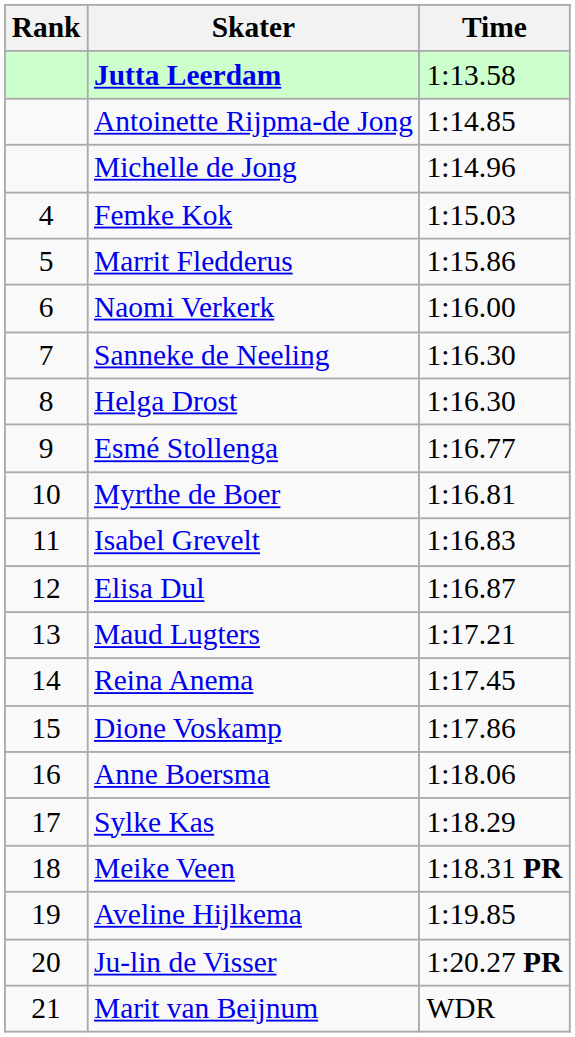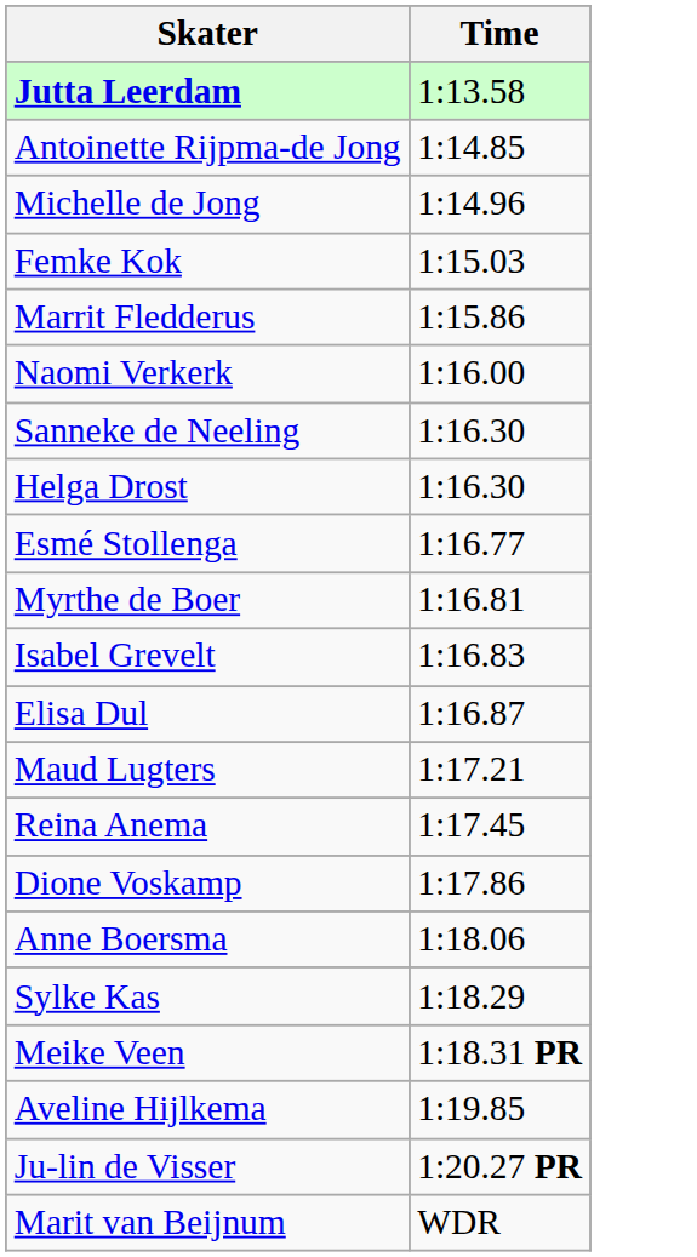- column: Rank | 4 | 5 | 6 | 7 | 8 | 9 | 10 | 11 | 12 | 13 | 14 | 15 | 16 | 17 | 18 | 19 | 20 | 21
